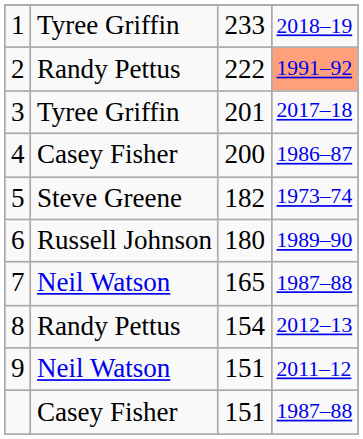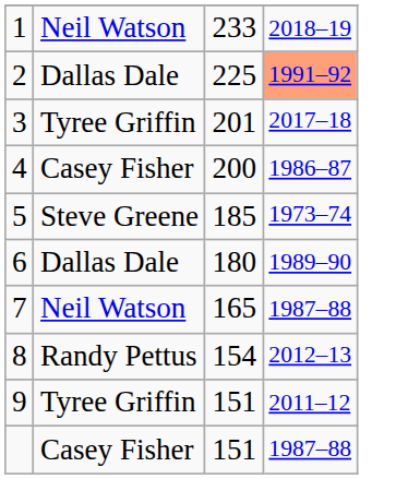1 | column 2: Tyree Griffin -> Neil Watson
2 | column 2: Randy Pettus -> Dallas Dale
2 | column 3: 222 -> 225
5 | column 3: 182 -> 185
6 | column 2: Russell Johnson -> Dallas Dale
9 | column 2: Neil Watson -> Tyree Griffin
